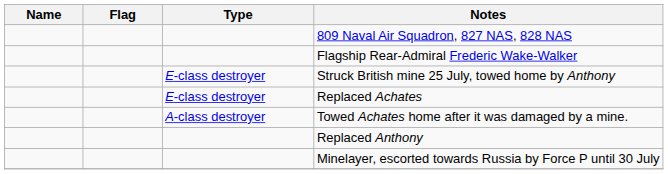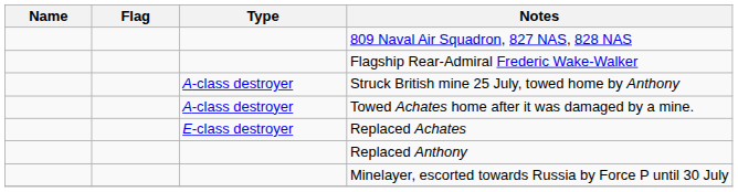Struck British mine 25 July, towed home by Anthony | Type: E-class destroyer -> A-class destroyer
rows swapped: Towed Achates home after it was damaged by a mine. <-> Replaced Achates
